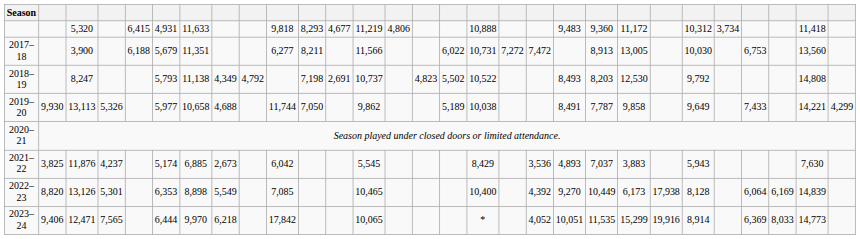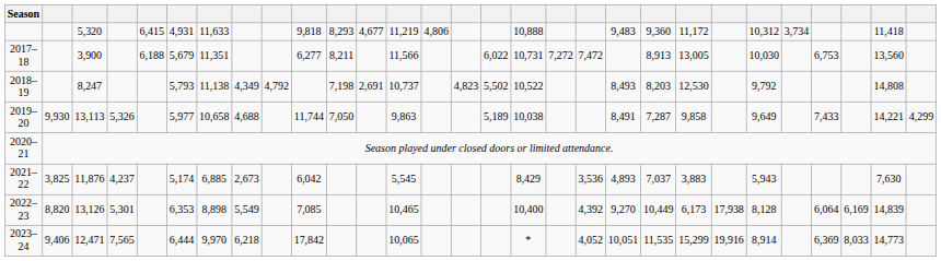2019–20 | column 13: 9,862 -> 9,863
2019–20 | column 21: 7,787 -> 7,287
